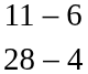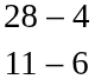rows swapped: 28 – 4 <-> 11 – 6
